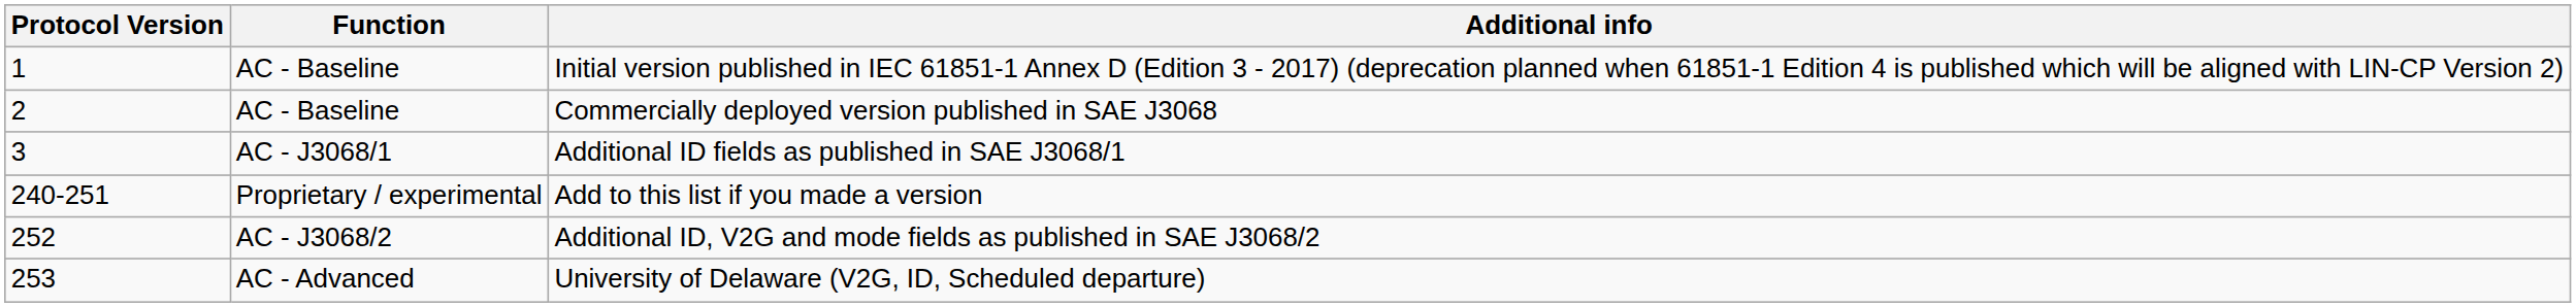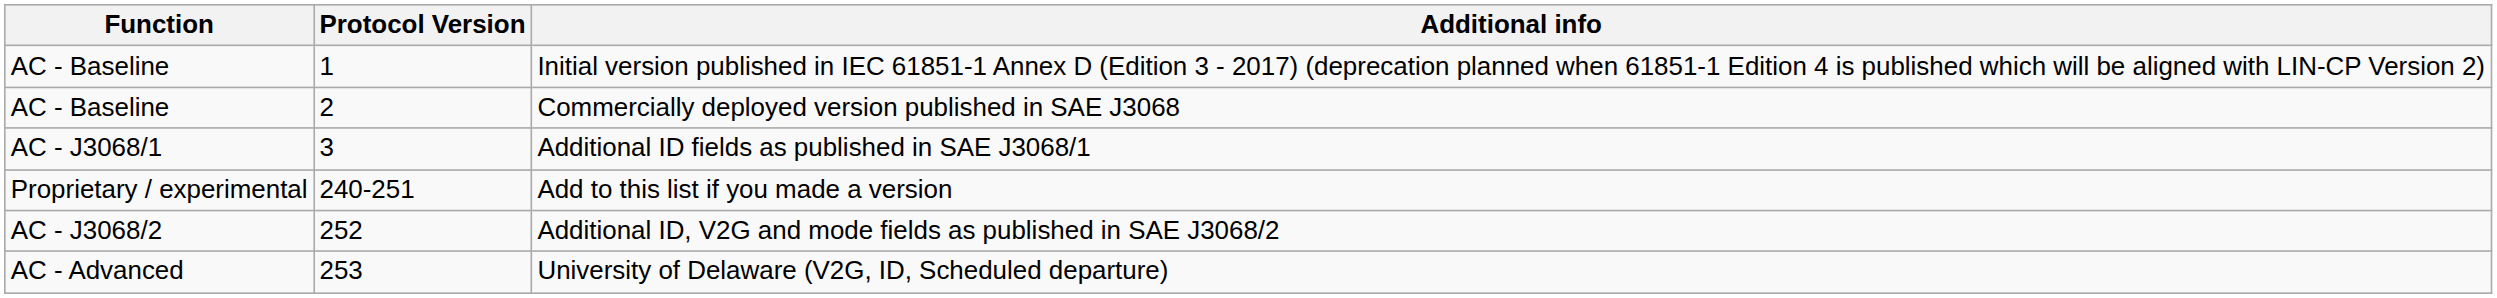columns swapped: Protocol Version <-> Function
